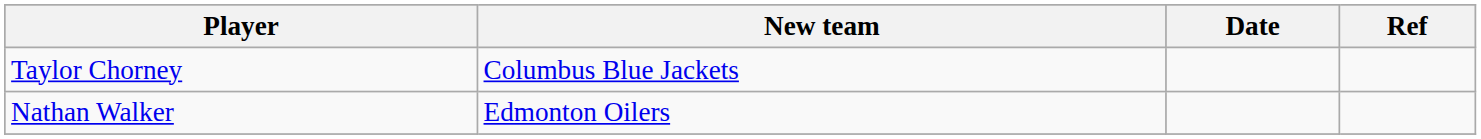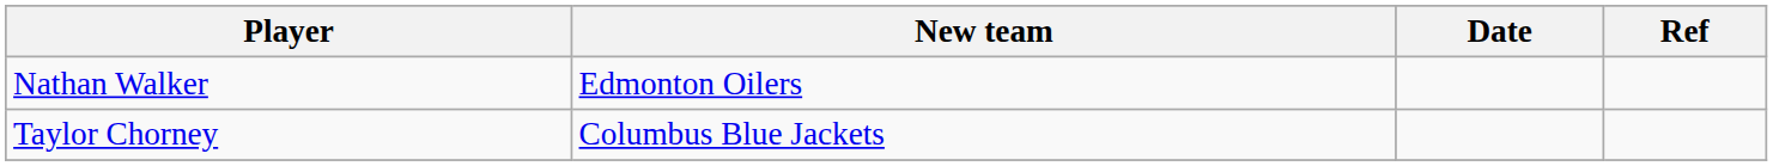rows swapped: Nathan Walker <-> Taylor Chorney
